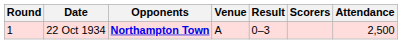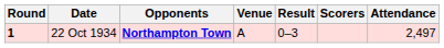22 Oct 1934 | Round: normal -> bold
22 Oct 1934 | Attendance: 2,500 -> 2,497
